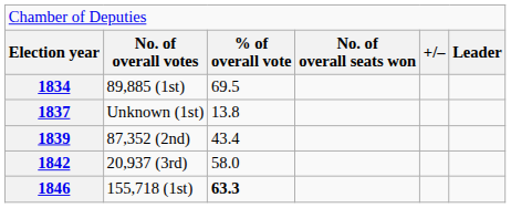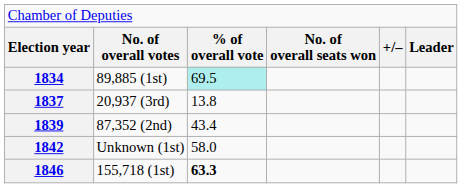1834 | column 3: no background -> paleturquoise background
1837 | column 2: Unknown (1st) -> 20,937 (3rd)
1842 | column 2: 20,937 (3rd) -> Unknown (1st)
